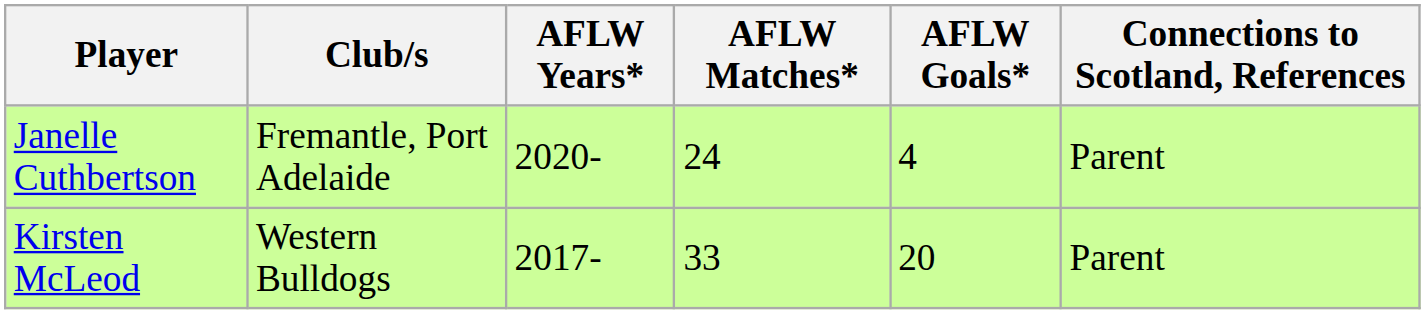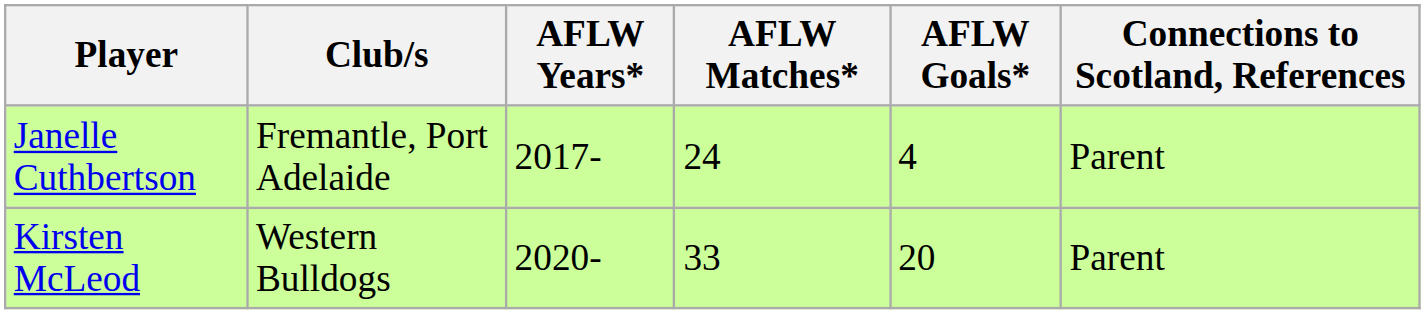Janelle Cuthbertson | AFLW Years*: 2020- -> 2017-
Kirsten McLeod | AFLW Years*: 2017- -> 2020-
